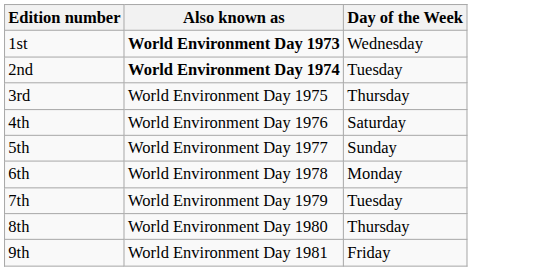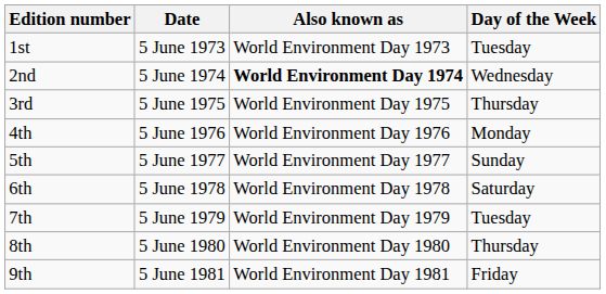+ column: Date | 5 June 1973 | 5 June 1974 | 5 June 1975 | 5 June 1976 | 5 June 1977 | 5 June 1978 | 5 June 1979 | 5 June 1980 | 5 June 1981
1st | Also known as: bold -> normal
1st | Day of the Week: Wednesday -> Tuesday
2nd | Day of the Week: Tuesday -> Wednesday
4th | Day of the Week: Saturday -> Monday
6th | Day of the Week: Monday -> Saturday
